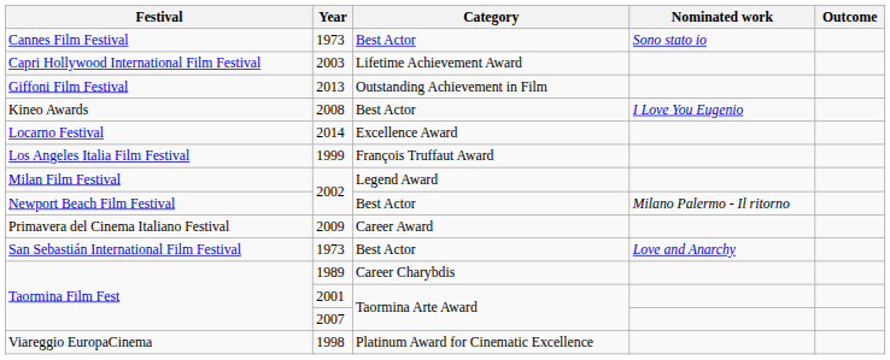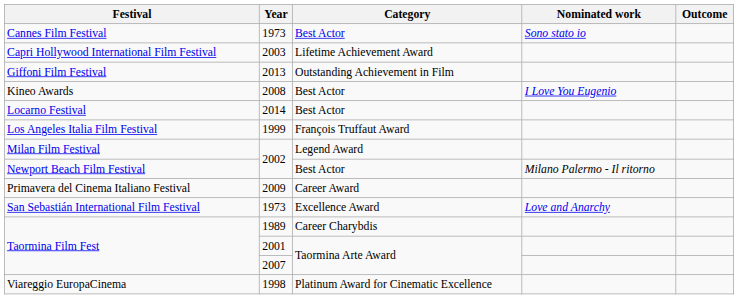Locarno Festival | Category: Excellence Award -> Best Actor
San Sebastián International Film Festival | Category: Best Actor -> Excellence Award
